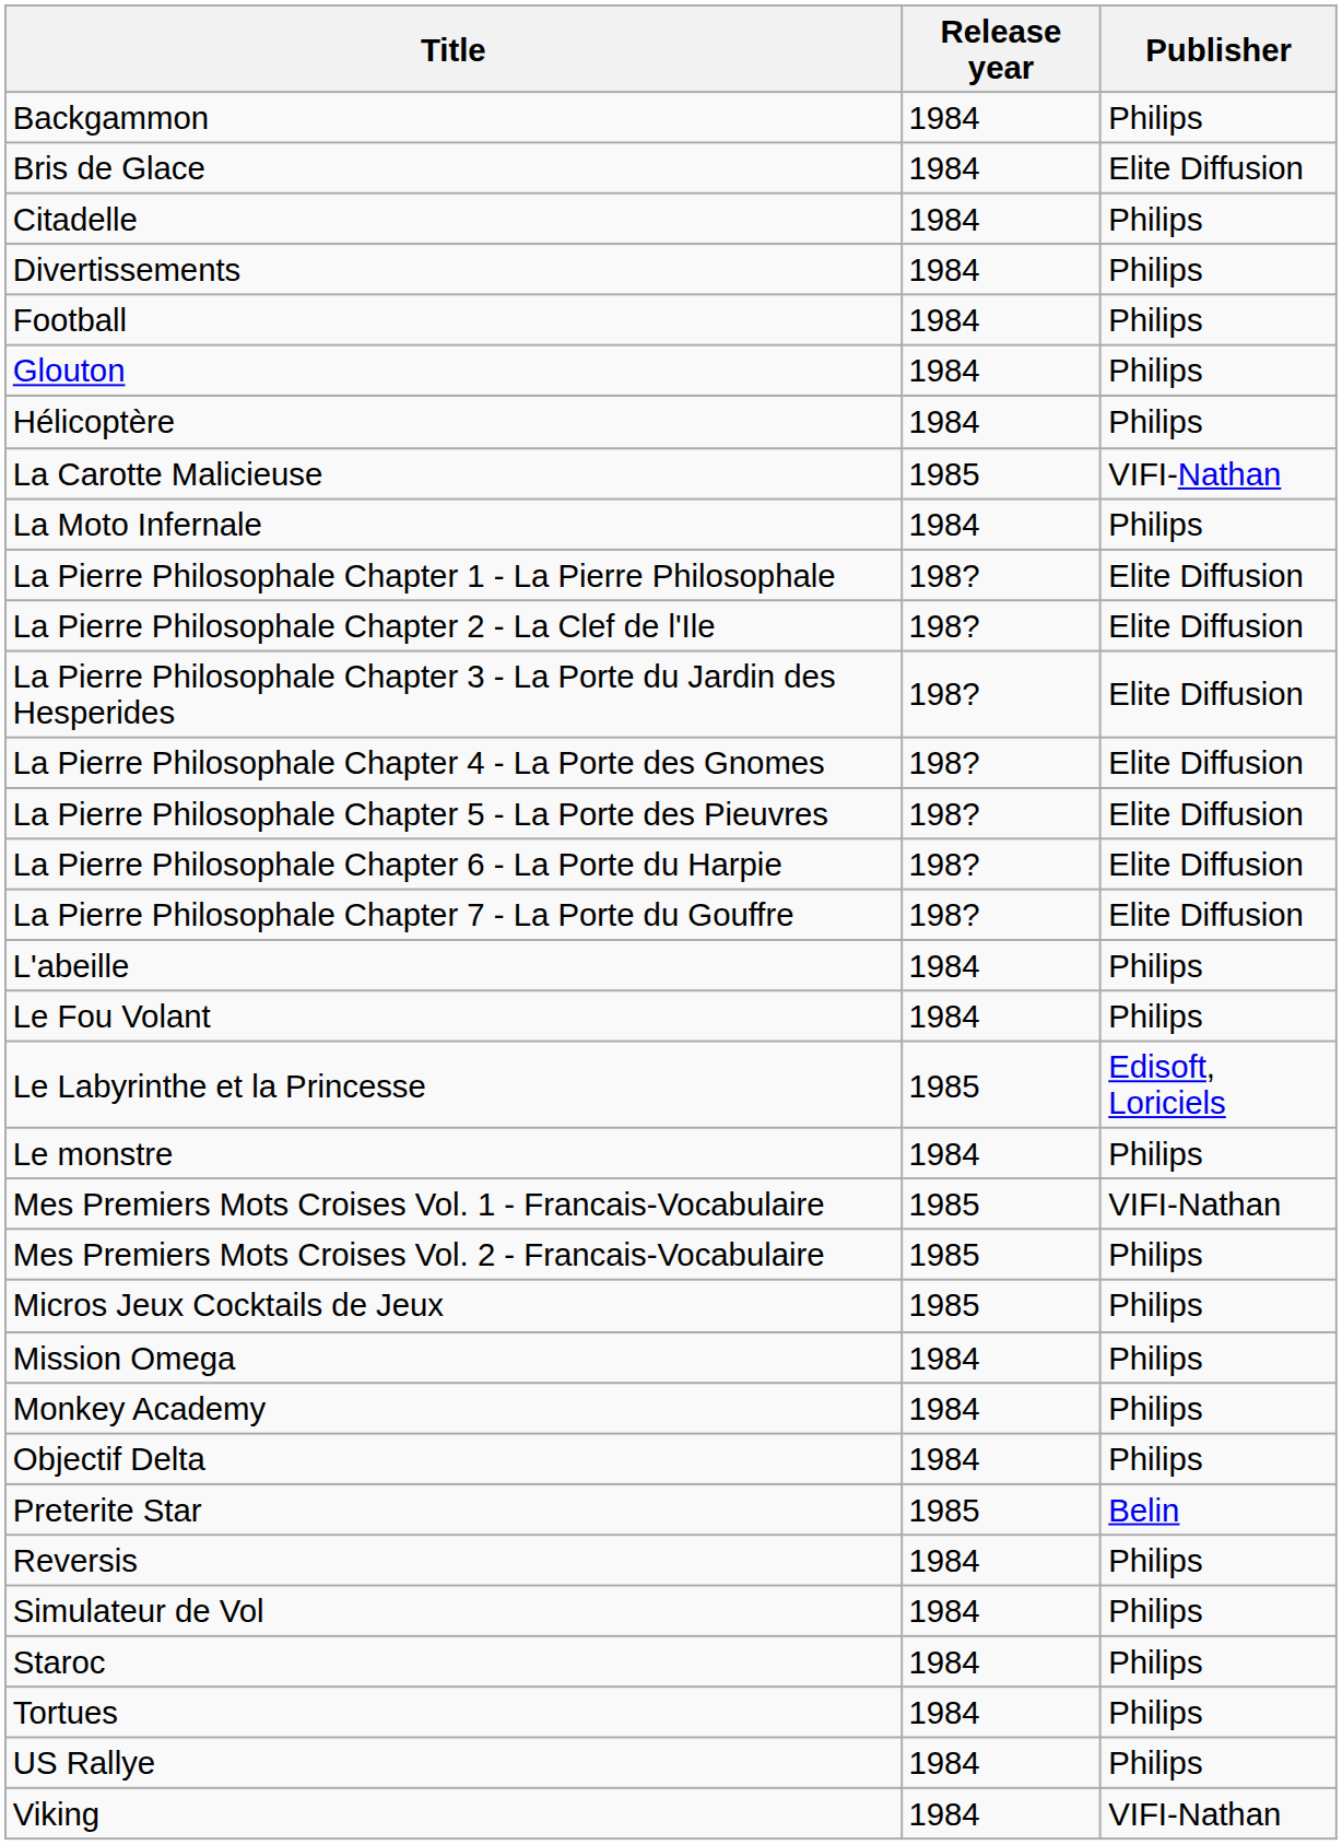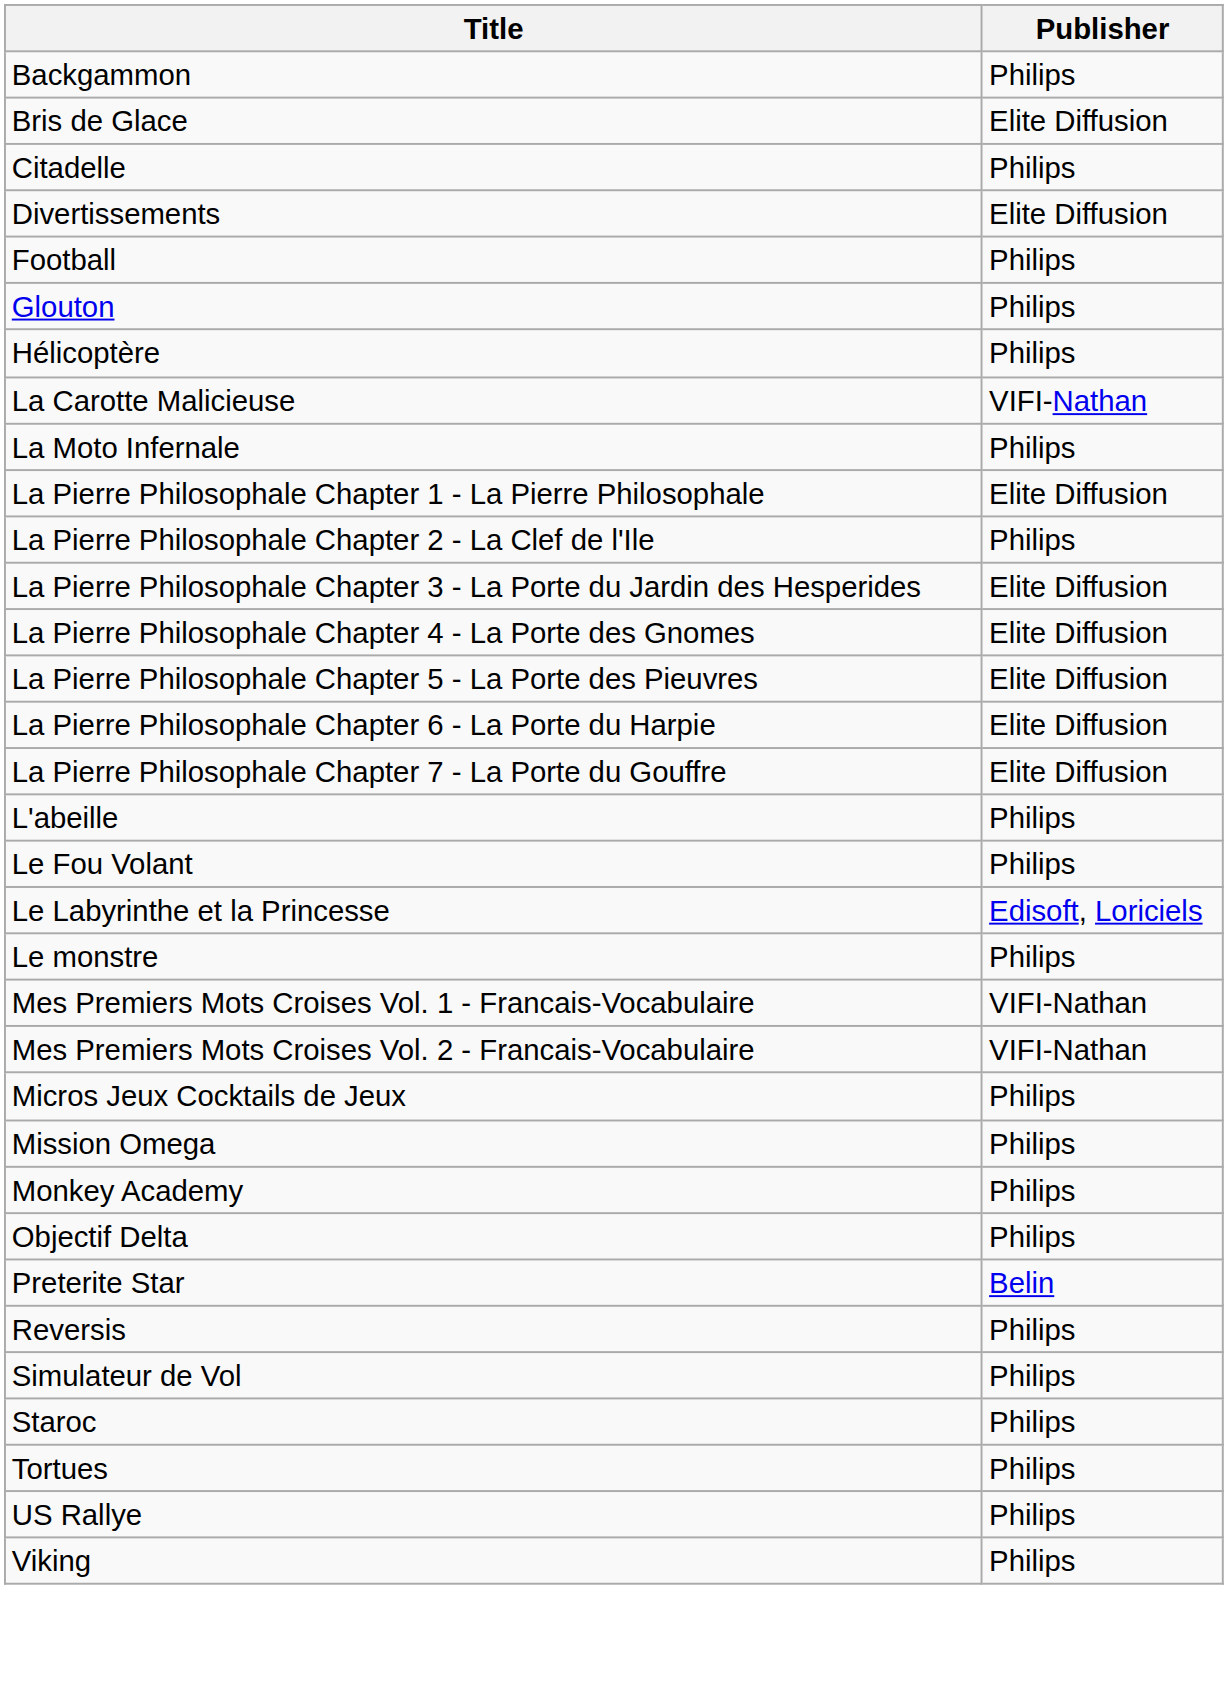- column: Release year | 1984 | 1984 | 1984 | 1984 | 1984 | 1984 | 1984 | 1985 | 1984 | 198? | 198? | 198? | 198? | 198? | 198? | 198? | 1984 | 1984 | 1985 | 1984 | 1985 | 1985 | 1985 | 1984 | 1984 | 1984 | 1985 | 1984 | 1984 | 1984 | 1984 | 1984 | 1984
Divertissements | Publisher: Philips -> Elite Diffusion
La Pierre Philosophale Chapter 2 - La Clef de l'Ile | Publisher: Elite Diffusion -> Philips
Mes Premiers Mots Croises Vol. 2 - Francais-Vocabulaire | Publisher: Philips -> VIFI-Nathan
Viking | Publisher: VIFI-Nathan -> Philips
